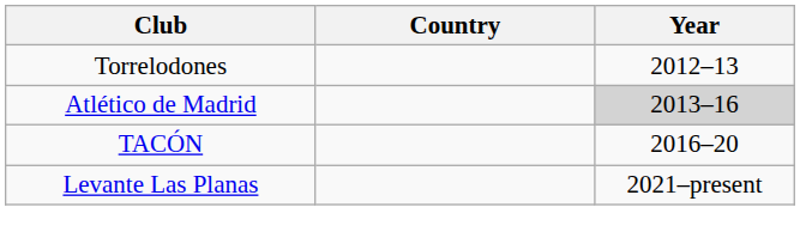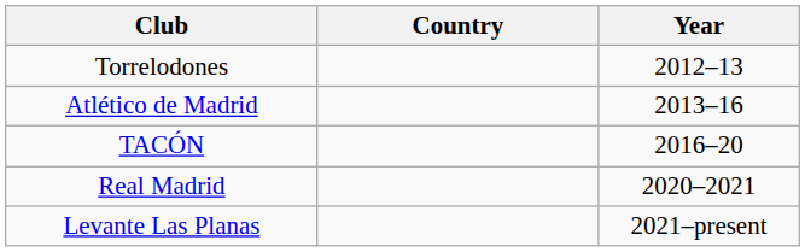Atlético de Madrid | Year: lightgrey background -> no background
+ row: Real Madrid | 2020–2021
